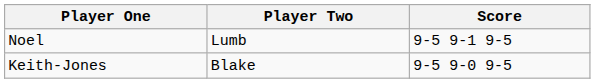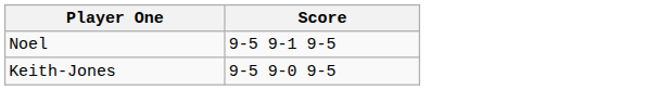- column: Player Two | Lumb | Blake
